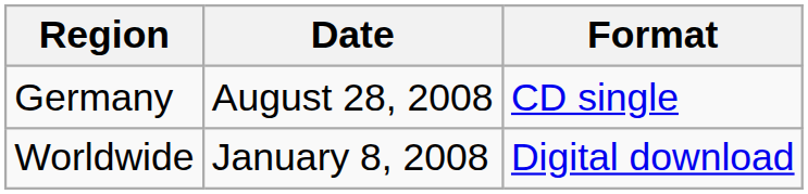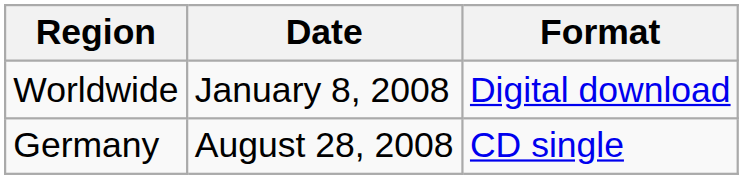rows swapped: Worldwide <-> Germany
